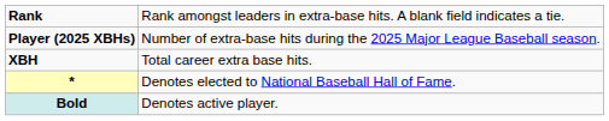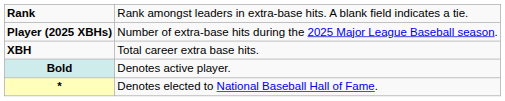rows swapped: * <-> Bold
